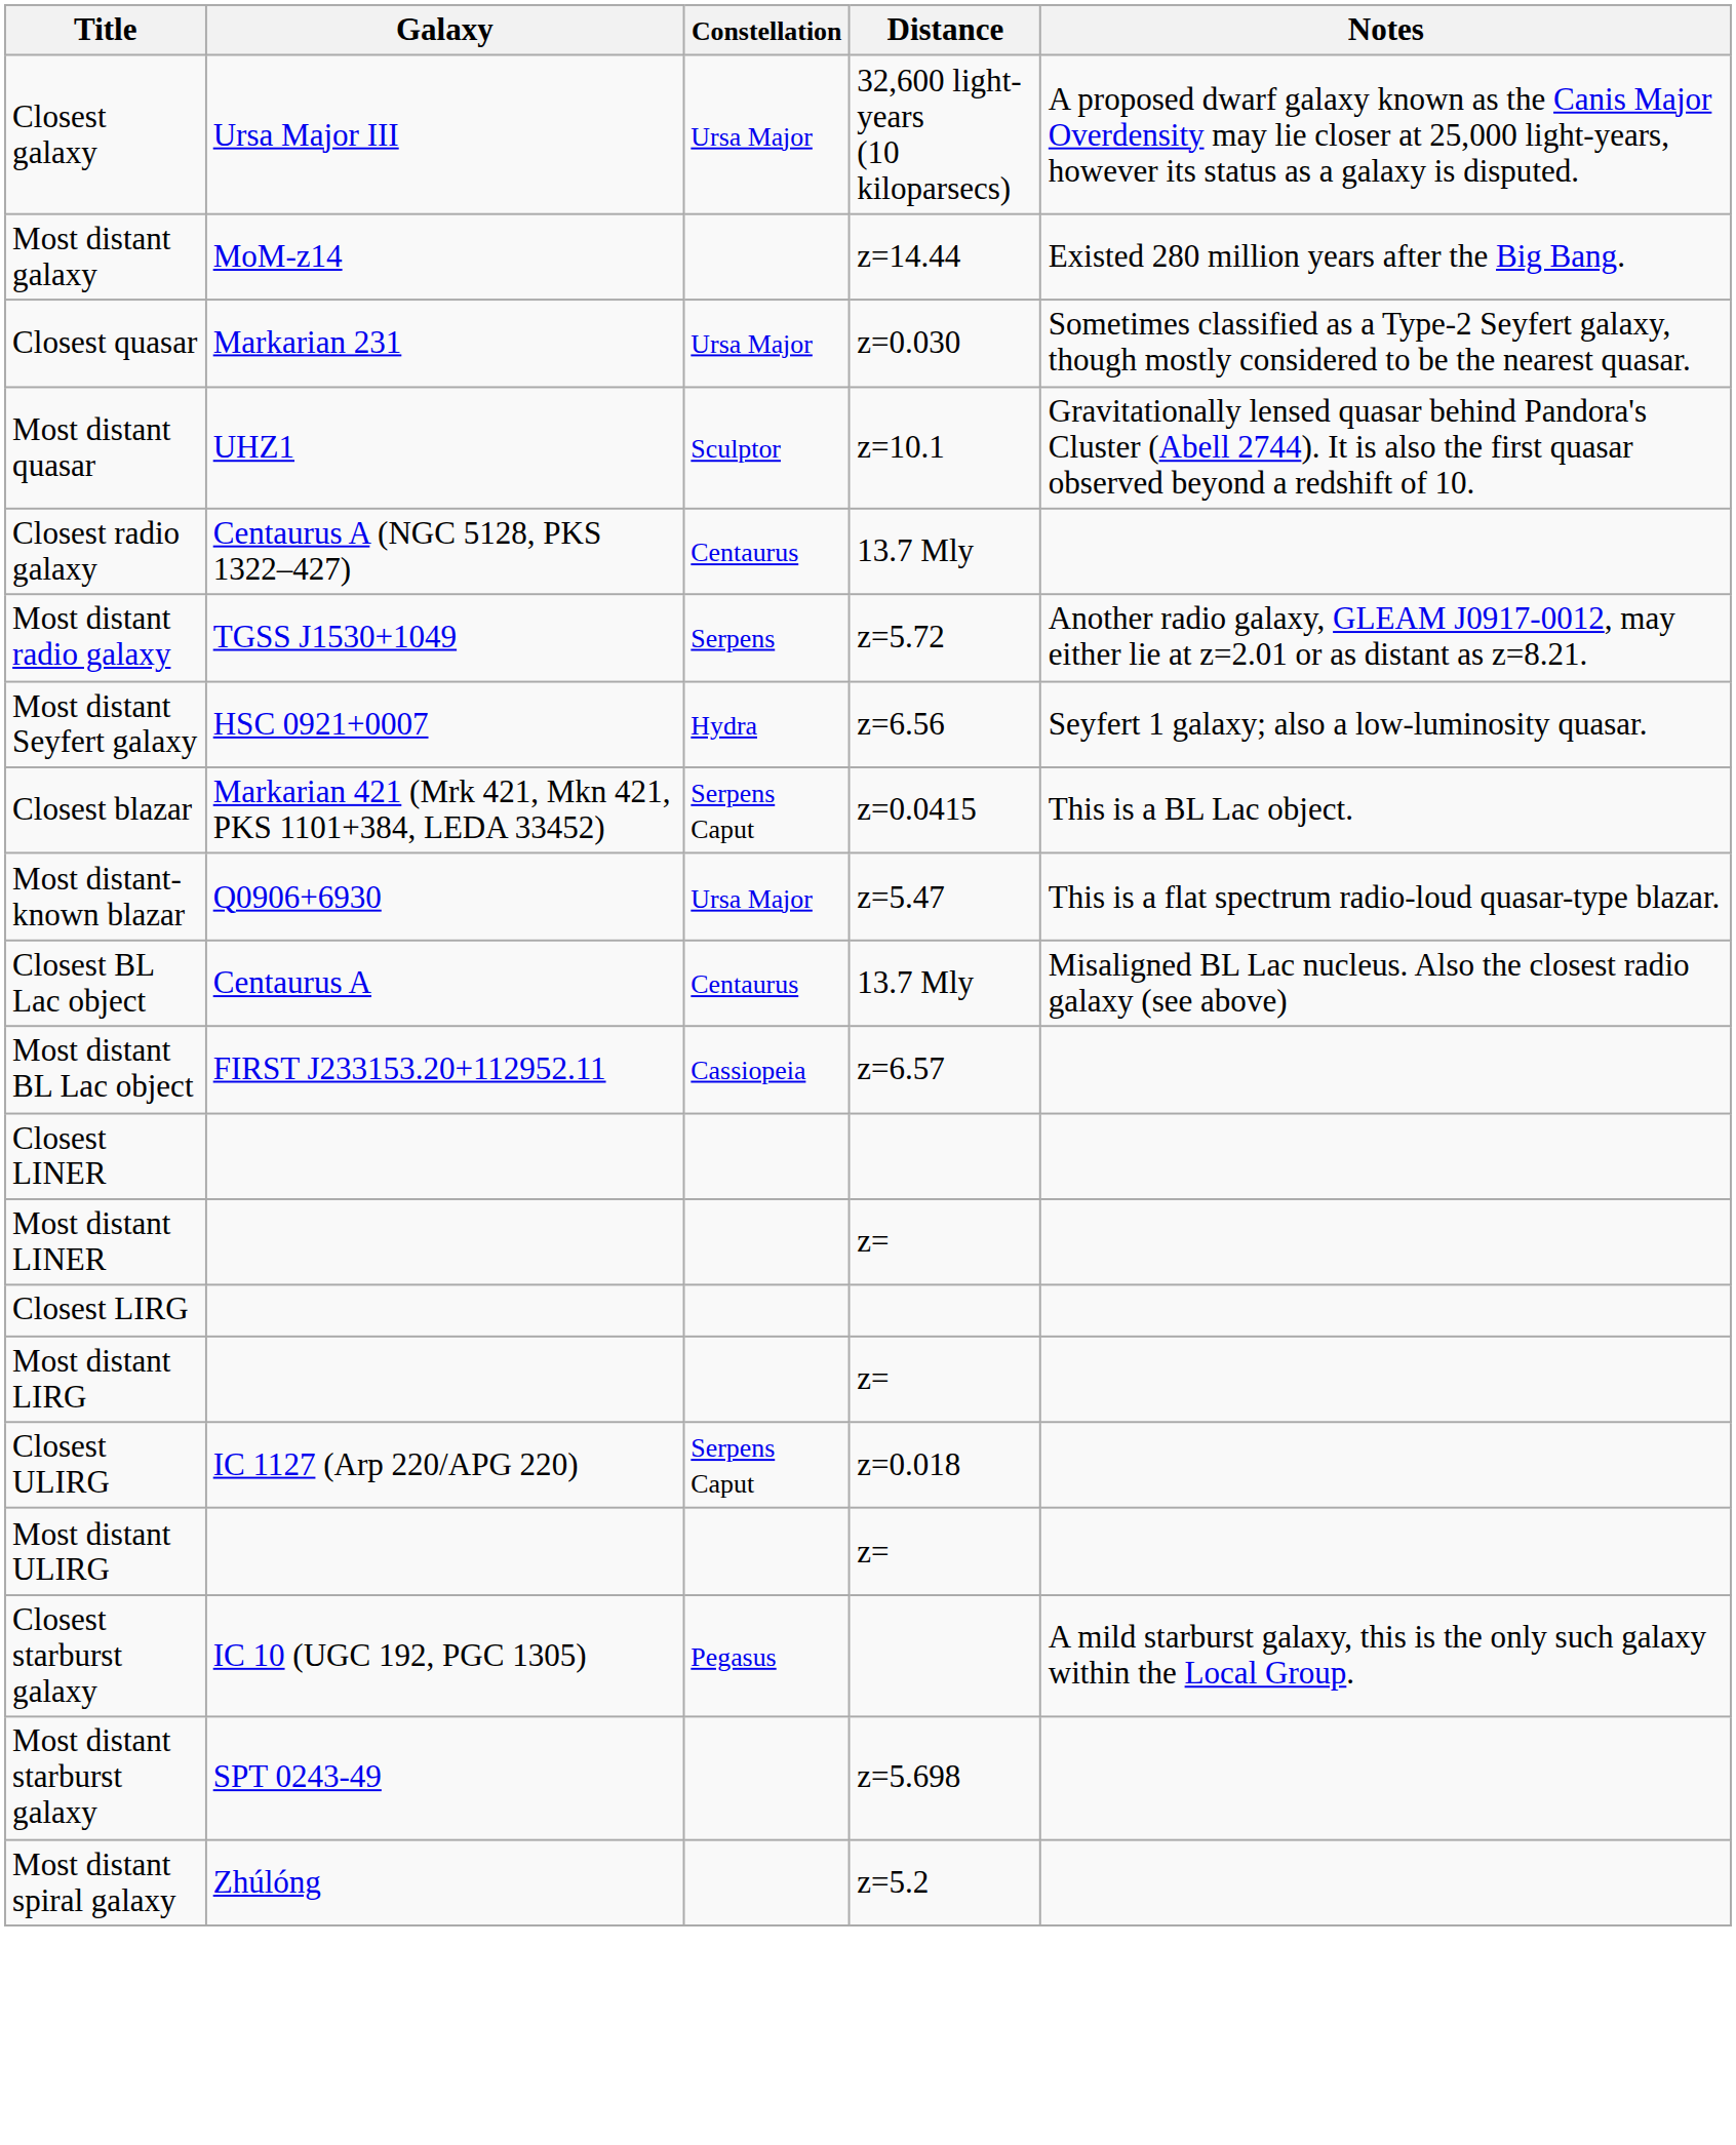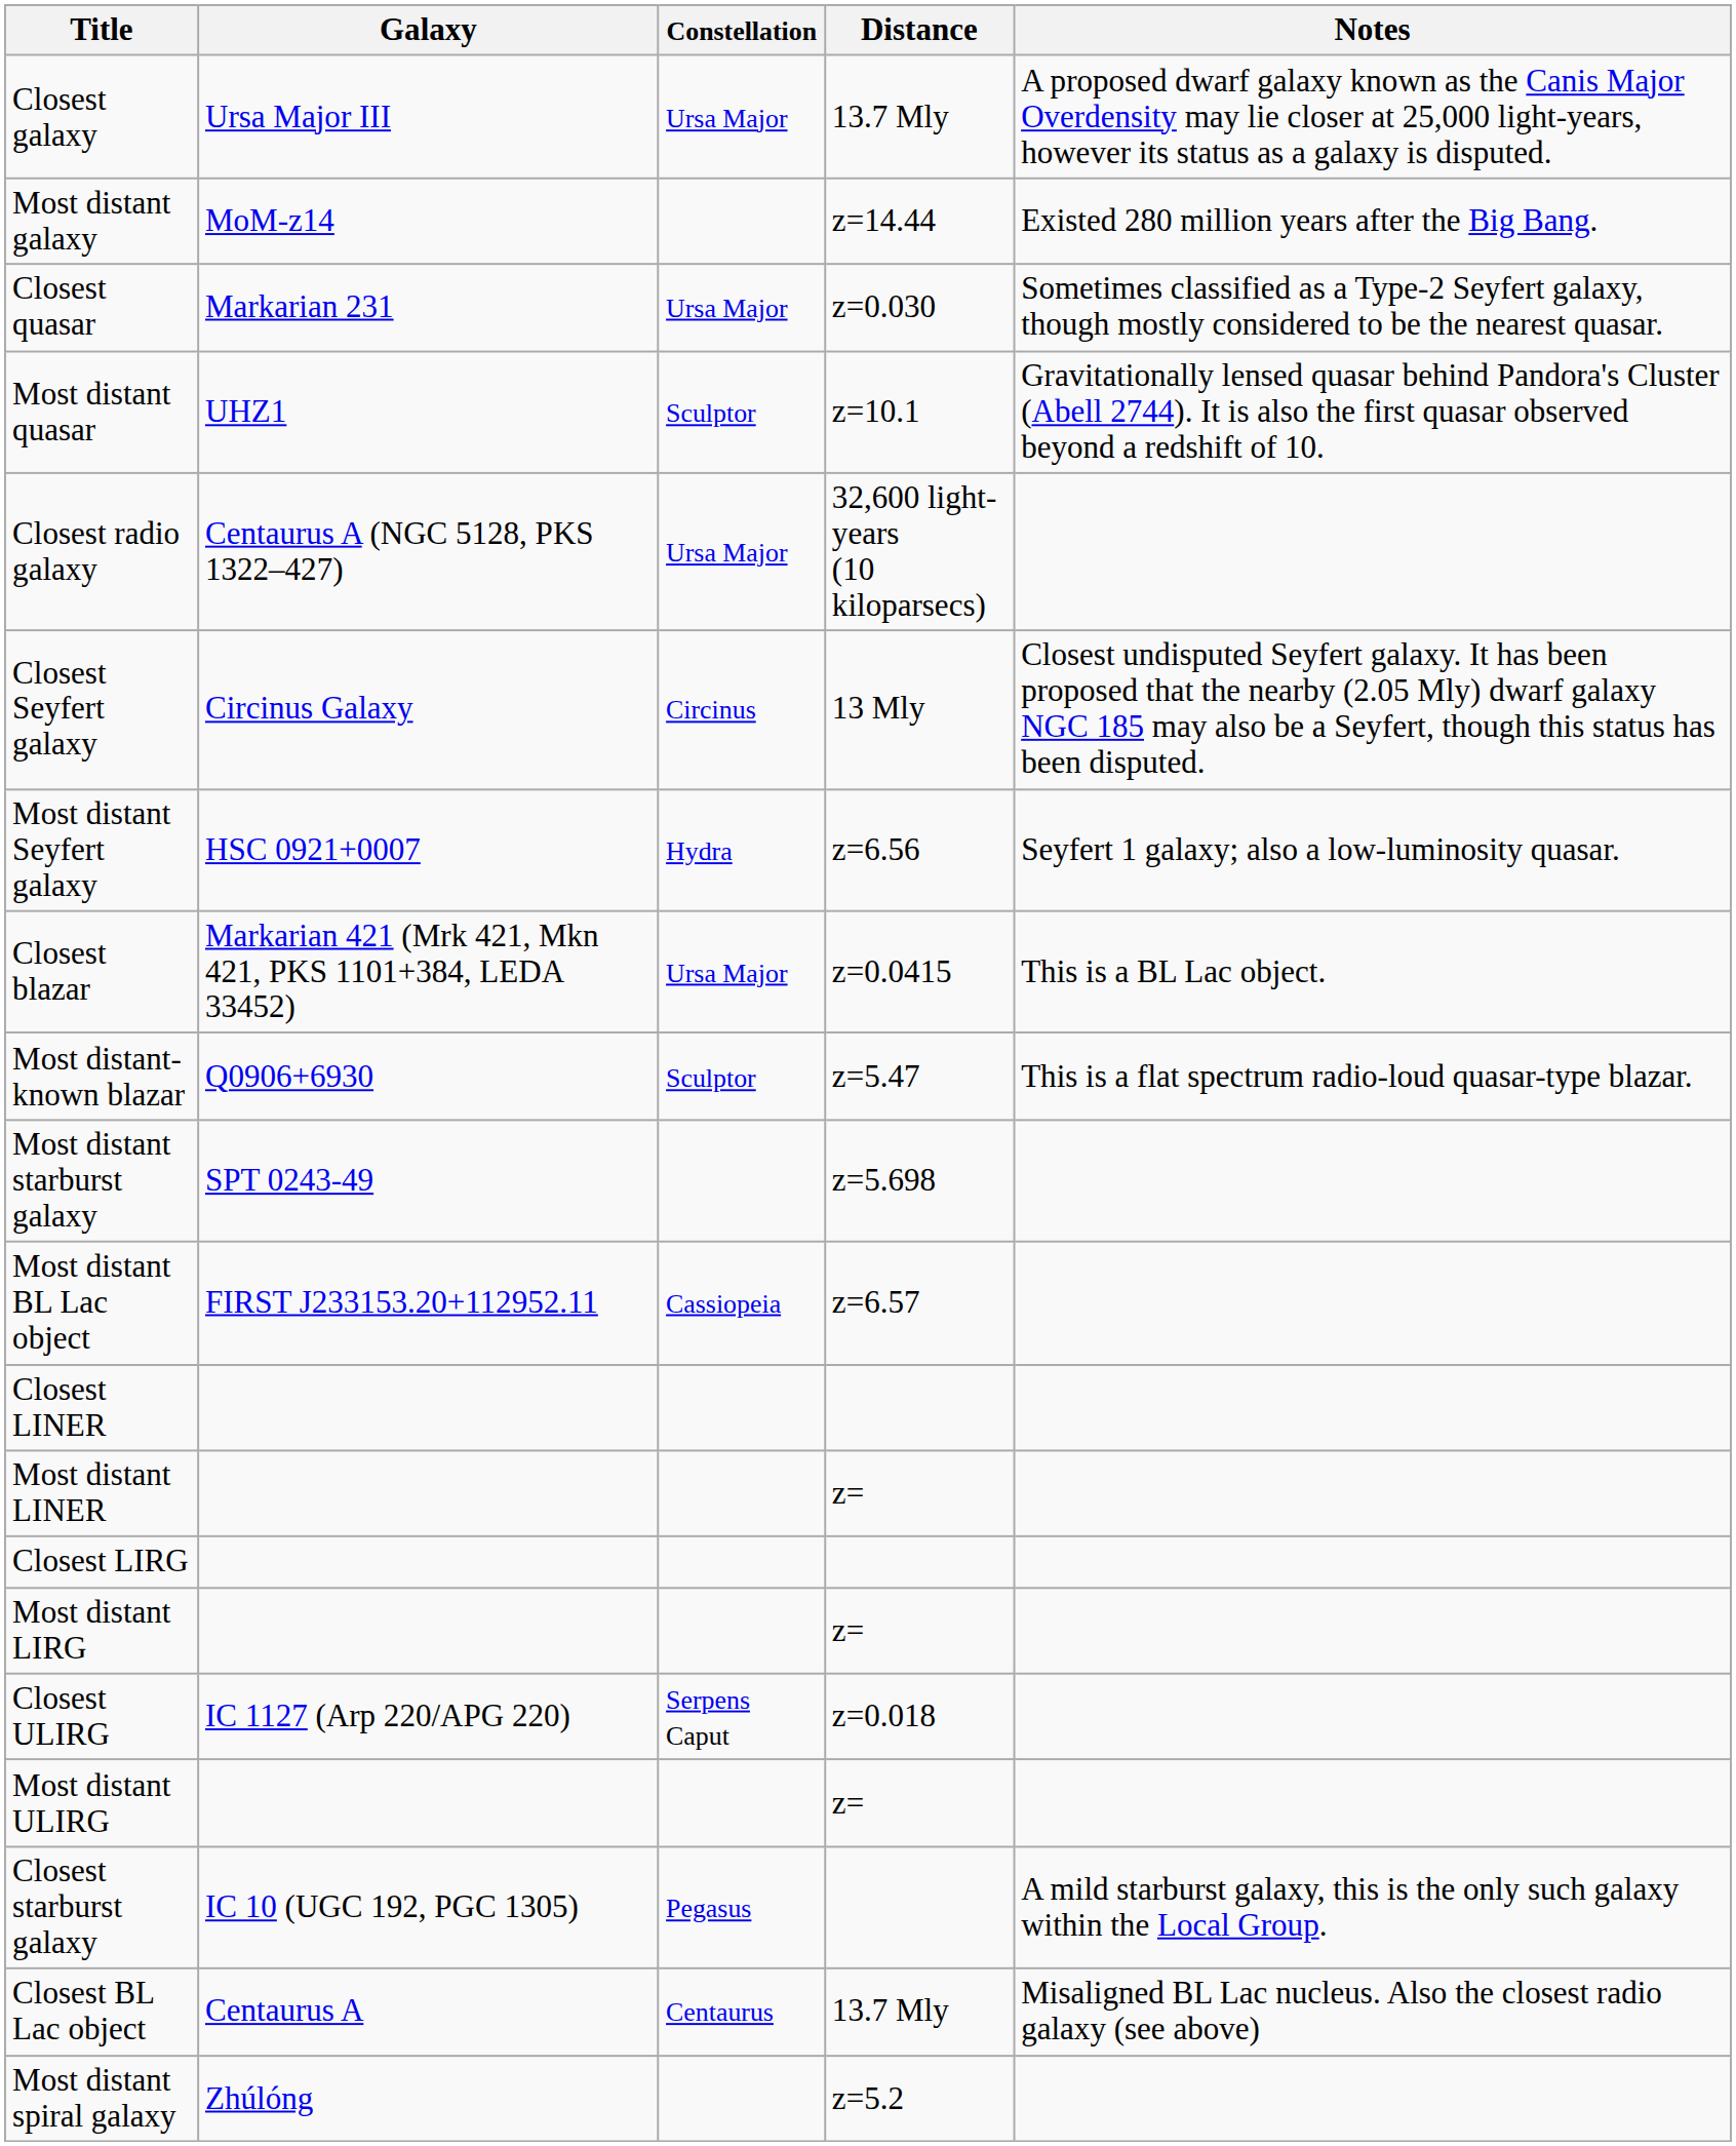Closest galaxy | Distance: 32,600 light-years (10 kiloparsecs) -> 13.7 Mly
Closest radio galaxy | Constellation: Centaurus -> Ursa Major
Closest radio galaxy | Distance: 13.7 Mly -> 32,600 light-years (10 kiloparsecs)
- row: Most distant radio galaxy | TGSS J1530+1049 | Serpens | z=5.72 | Another radio galaxy, GLEAM J0917-0012, may either lie at z=2.01 or as distant as z=8.21.
+ row: Closest Seyfert galaxy | Circinus Galaxy | Circinus | 13 Mly | Closest undisputed Seyfert galaxy. It has been proposed that the nearby (2.05 Mly) dwarf galaxy NGC 185 may also be a Seyfert, though this status has been disputed.
Closest blazar | Constellation: Serpens Caput -> Ursa Major
Most distant-known blazar | Constellation: Ursa Major -> Sculptor
rows swapped: Closest BL Lac object <-> Most distant starburst galaxy
